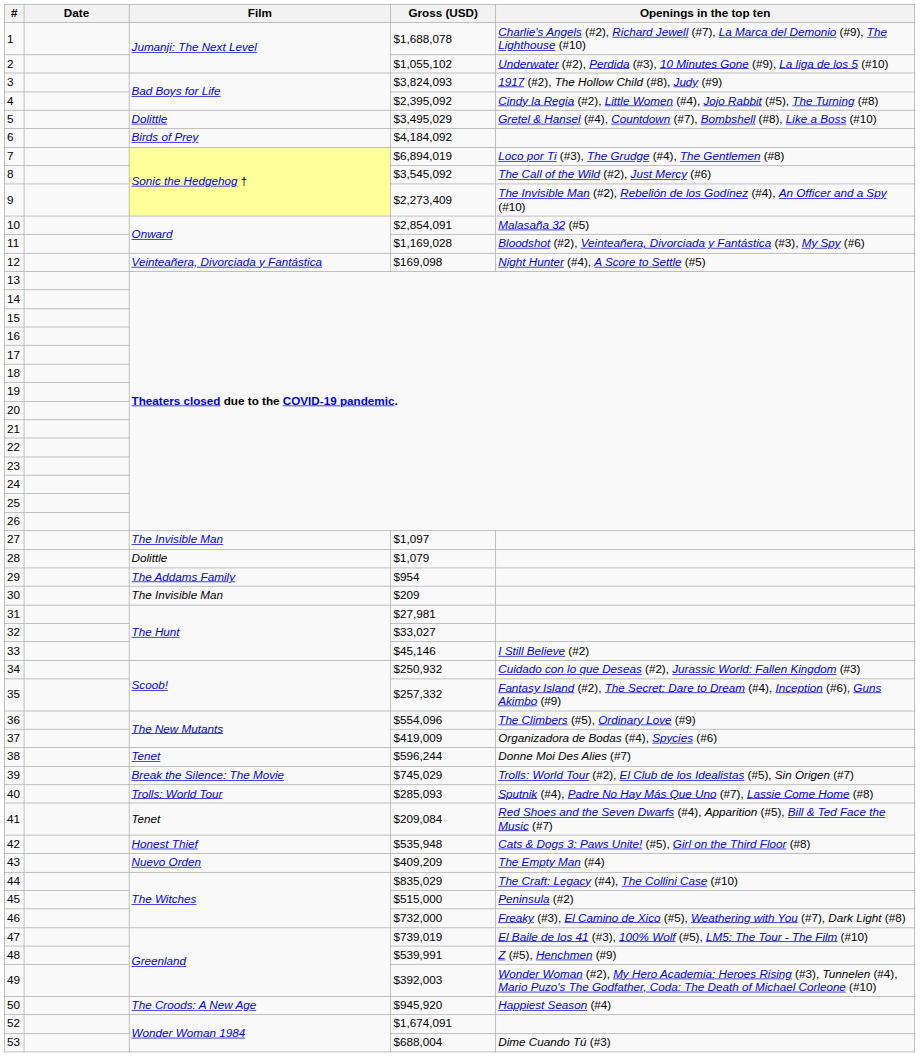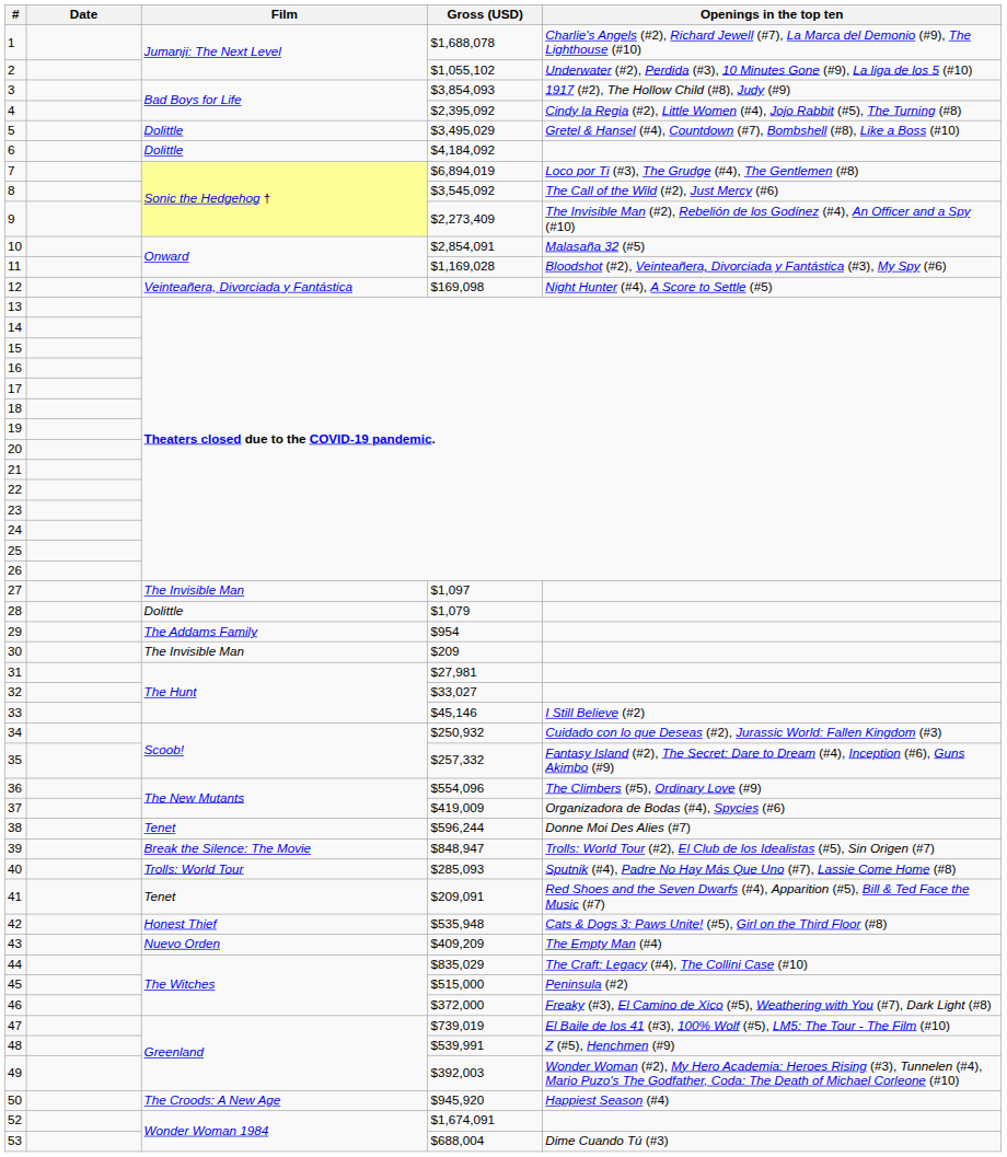3 | Gross (USD): $3,824,093 -> $3,854,093
6 | Film: Birds of Prey -> Dolittle
39 | Gross (USD): $745,029 -> $848,947
41 | Gross (USD): $209,084 -> $209,091
46 | Gross (USD): $732,000 -> $372,000
